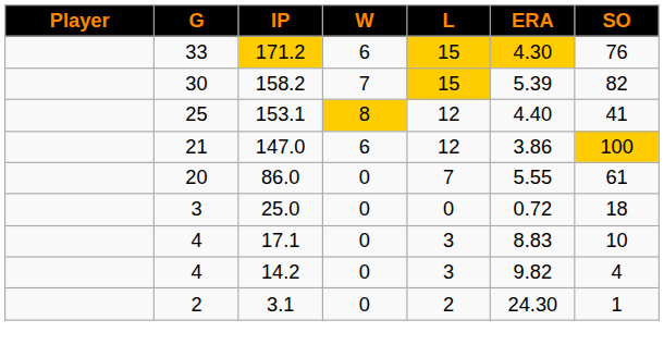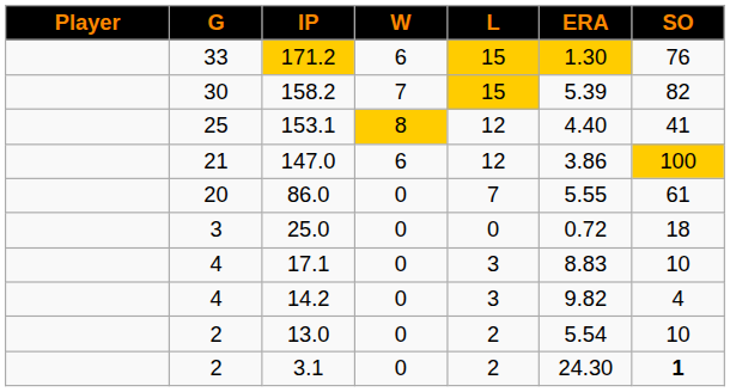171.2 | ERA: 4.30 -> 1.30
+ row: 2 | 13.0 | 0 | 2 | 5.54 | 10
3.1 | SO: normal -> bold
